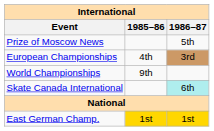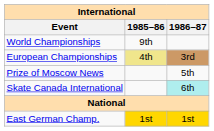rows swapped: World Championships <-> Prize of Moscow News
European Championships | 1985–86: no background -> khaki background
